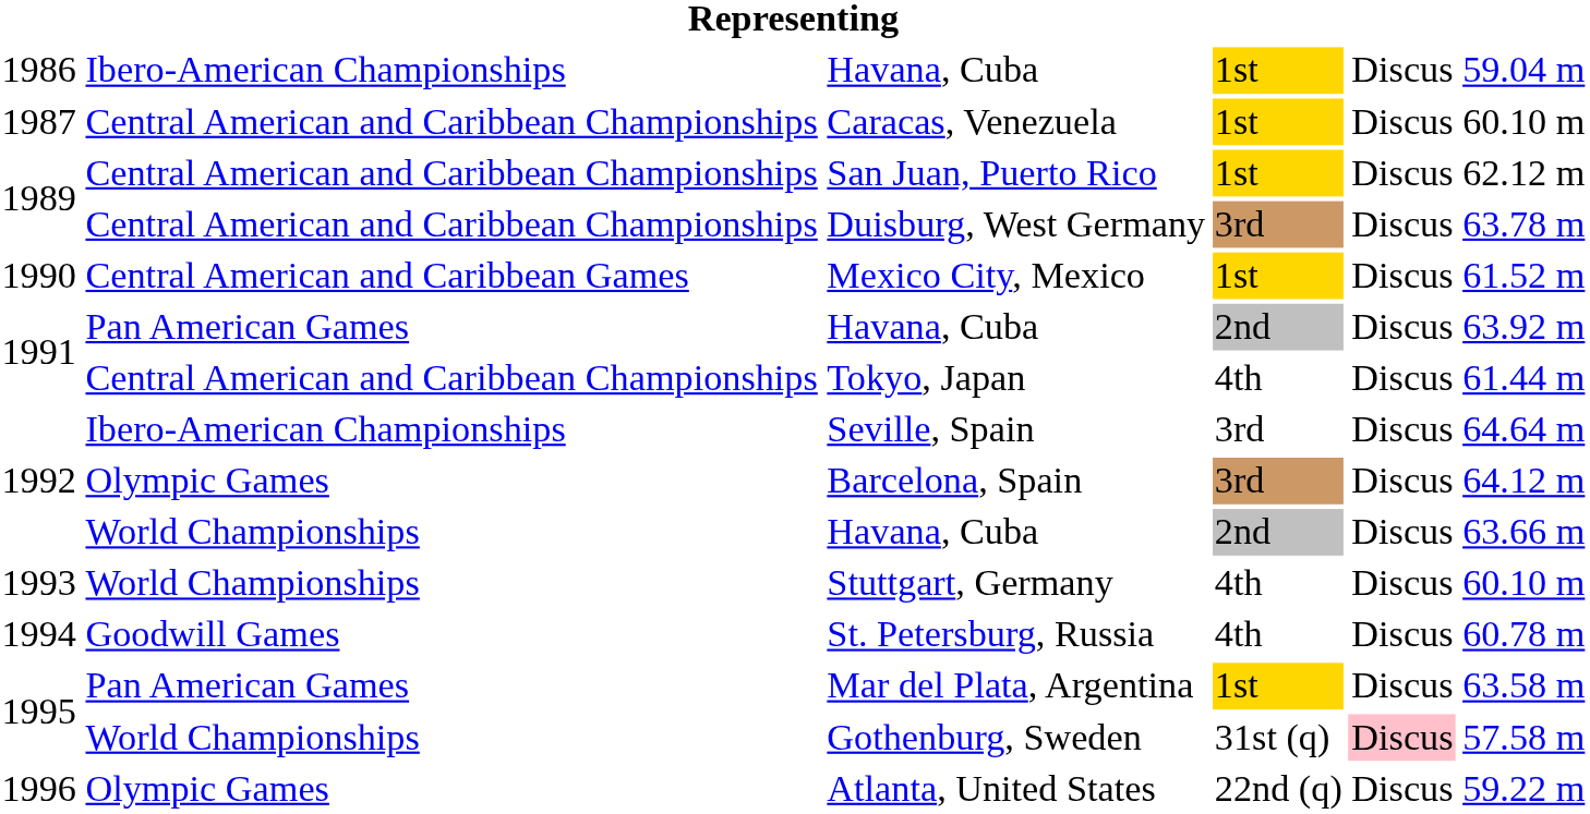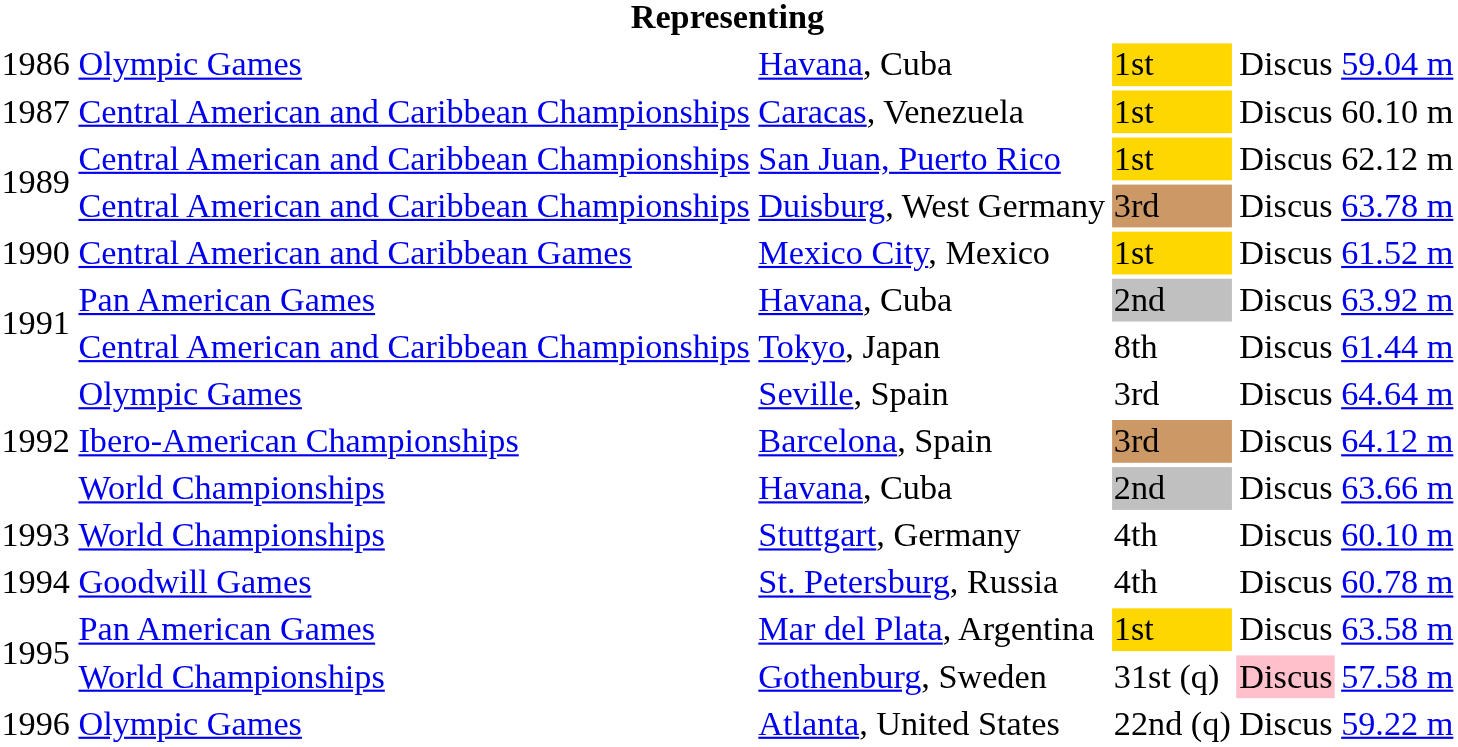1986 / Havana, Cuba | column 2: Ibero-American Championships -> Olympic Games
Tokyo, Japan | column 4: 4th -> 8th
Seville, Spain | column 2: Ibero-American Championships -> Olympic Games
Barcelona, Spain | column 2: Olympic Games -> Ibero-American Championships
